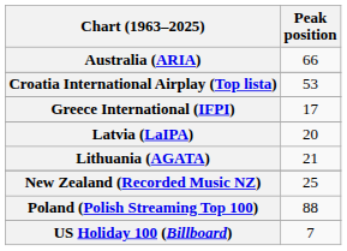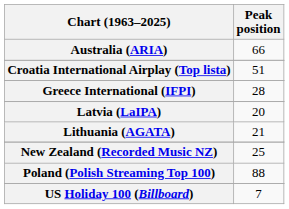Croatia International Airplay (Top lista) | Peak position: 53 -> 51
Greece International (IFPI) | Peak position: 17 -> 28
